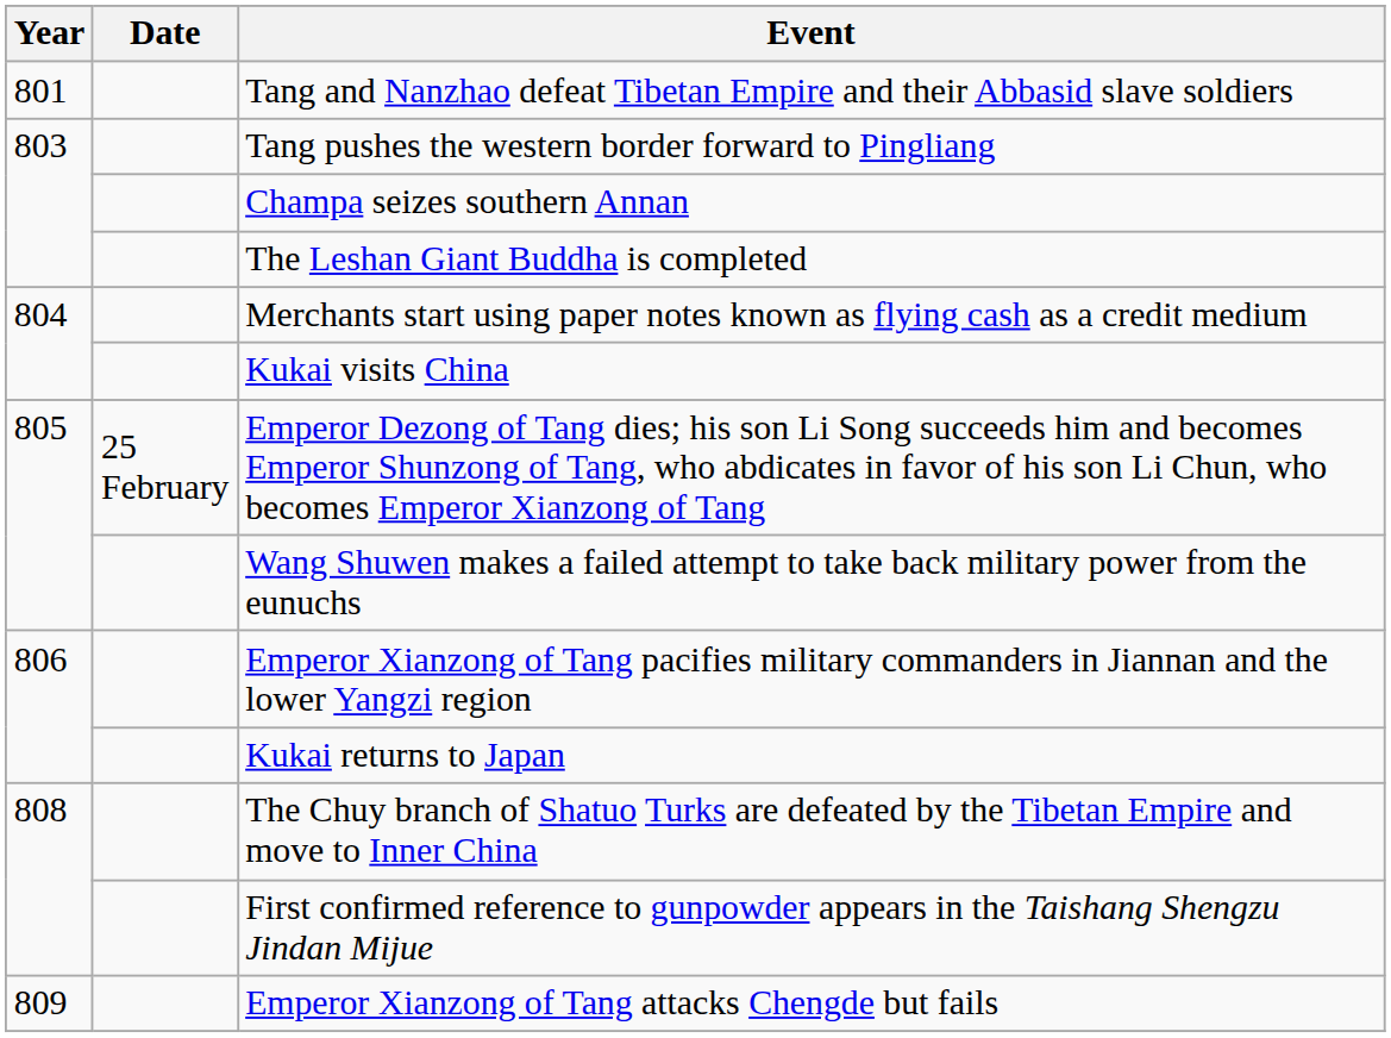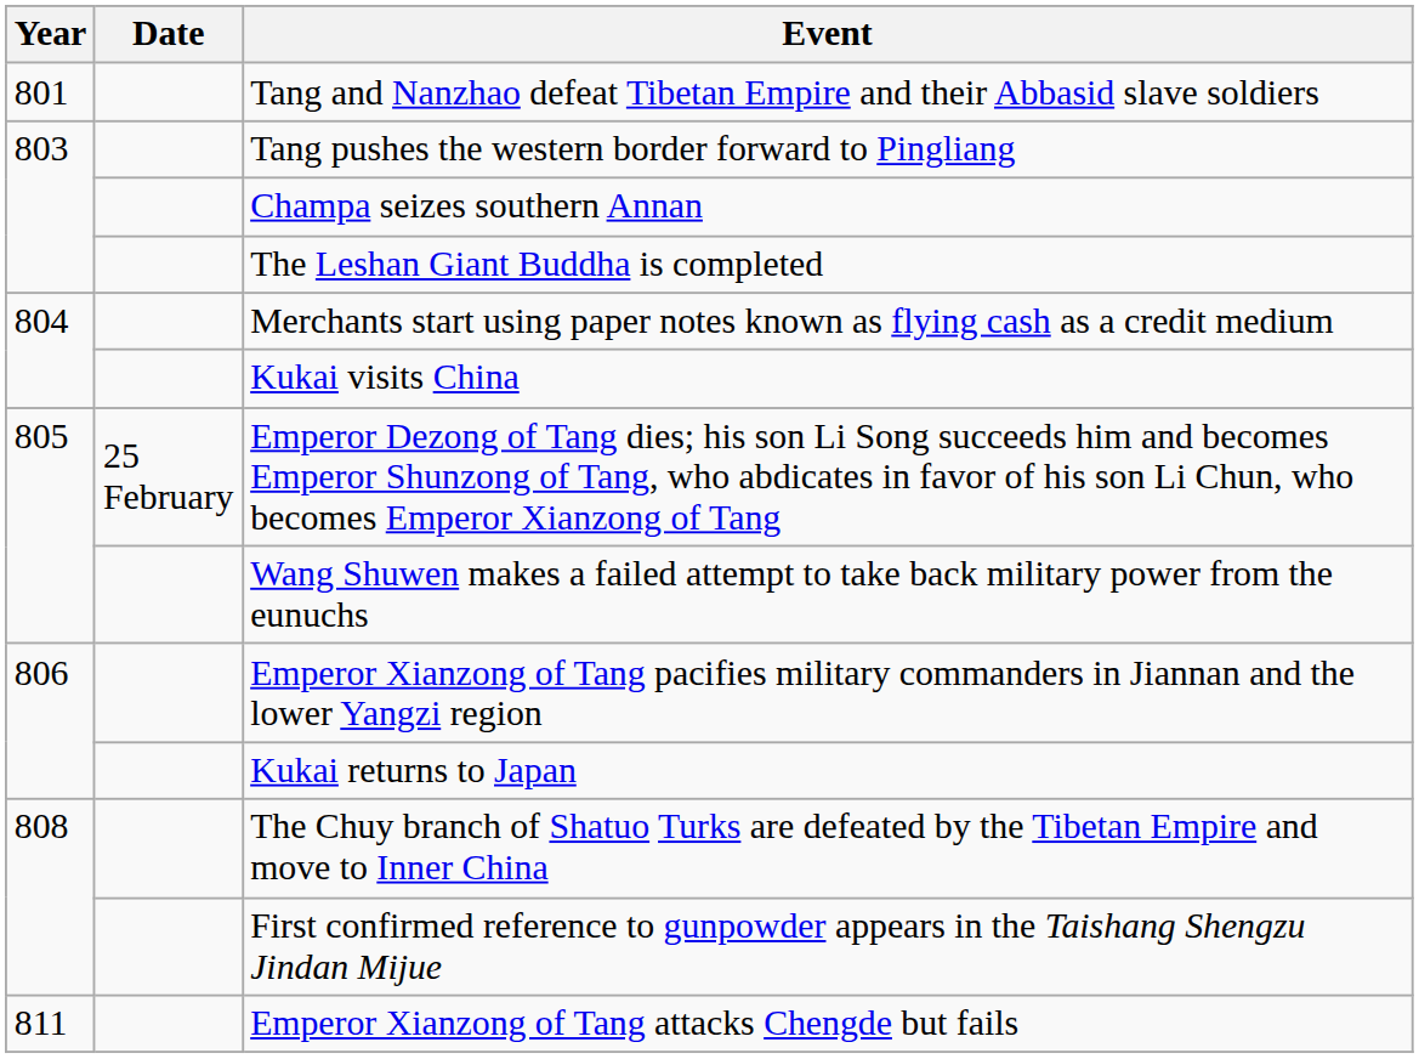Emperor Xianzong of Tang attacks Chengde but fails | Year: 809 -> 811
